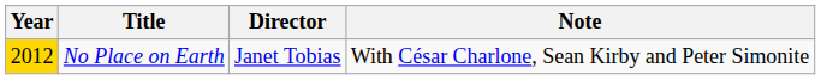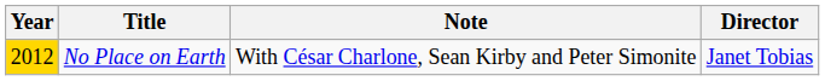columns swapped: Director <-> Note
